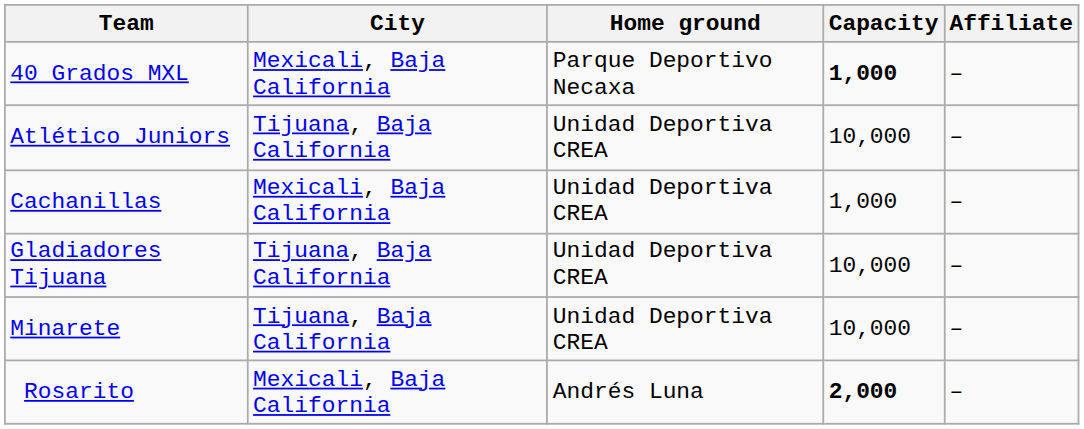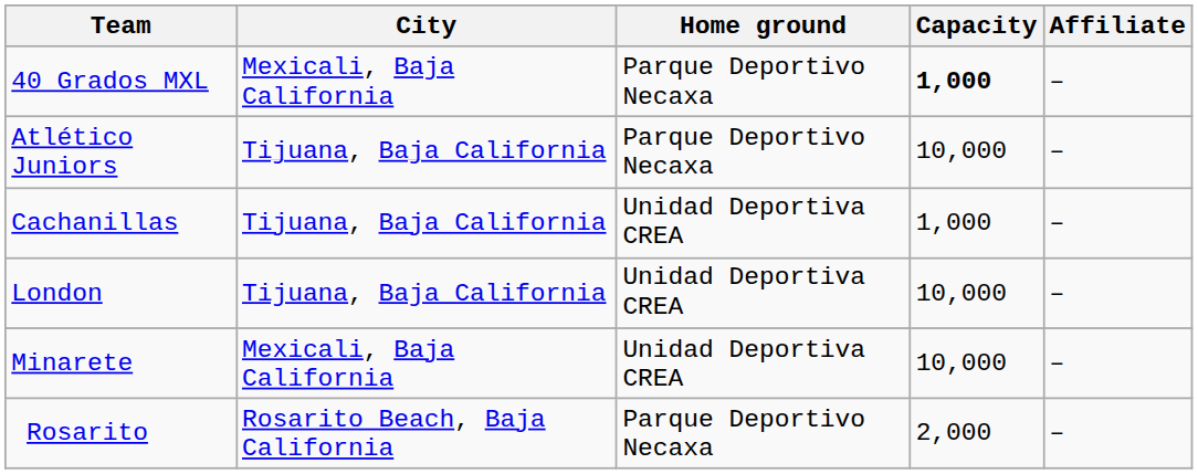Atlético Juniors | Home ground: Unidad Deportiva CREA -> Parque Deportivo Necaxa
Cachanillas | City: Mexicali, Baja California -> Tijuana, Baja California
- row: Gladiadores Tijuana | Tijuana, Baja California | Unidad Deportiva CREA | 10,000 | –
+ row: London | Tijuana, Baja California | Unidad Deportiva CREA | 10,000 | –
Minarete | City: Tijuana, Baja California -> Mexicali, Baja California
Rosarito | City: Mexicali, Baja California -> Rosarito Beach, Baja California
Rosarito | Home ground: Andrés Luna -> Parque Deportivo Necaxa
Rosarito | Capacity: bold -> normal
